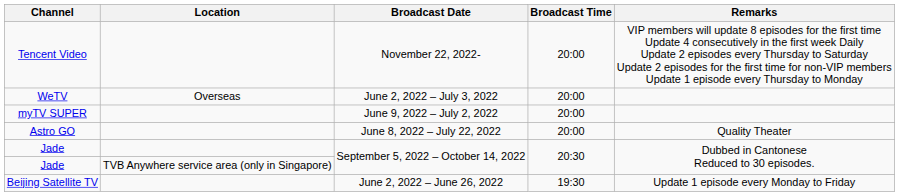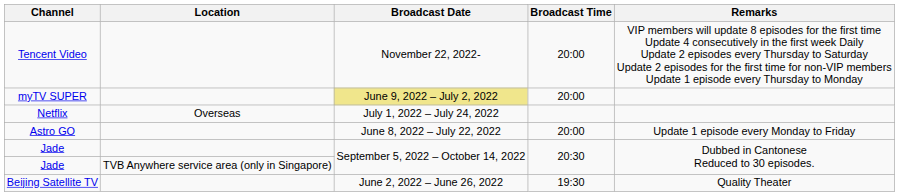- row: WeTV | Overseas | June 2, 2022 – July 3, 2022 | 20:00
myTV SUPER | Broadcast Date: no background -> khaki background
+ row: Netflix | Overseas | July 1, 2022 – July 24, 2022
Astro GO | Remarks: Quality Theater -> Update 1 episode every Monday to Friday
Beijing Satellite TV | Remarks: Update 1 episode every Monday to Friday -> Quality Theater
